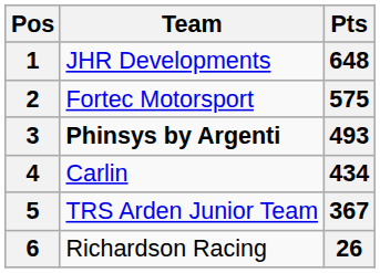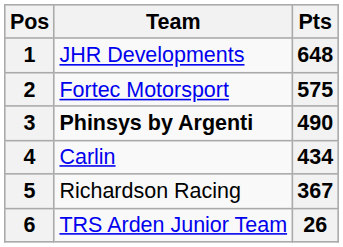3 | Pts: 493 -> 490
5 | Team: TRS Arden Junior Team -> Richardson Racing
6 | Team: Richardson Racing -> TRS Arden Junior Team
